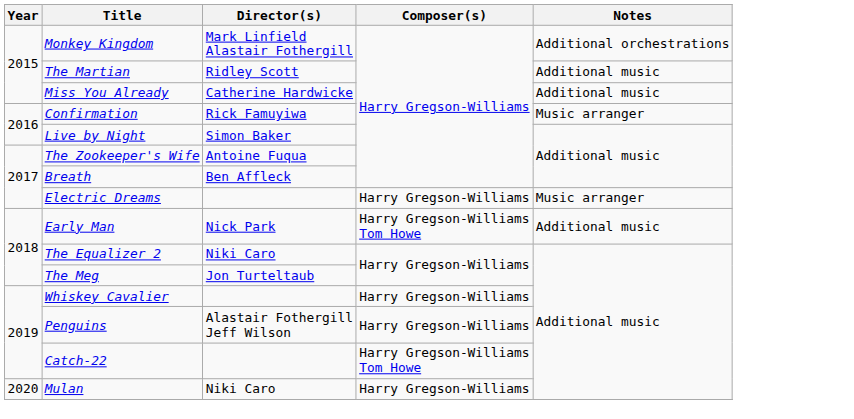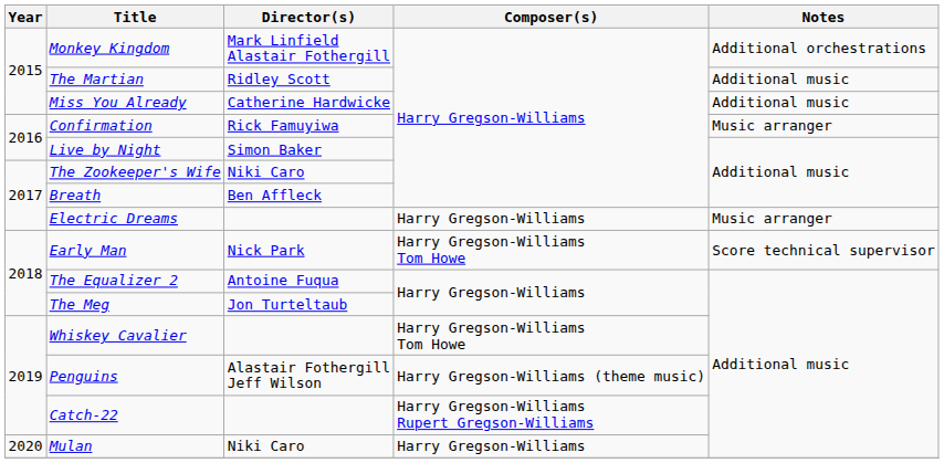The Zookeeper's Wife | Director(s): Antoine Fuqua -> Niki Caro
Early Man | Notes: Additional music -> Score technical supervisor
The Equalizer 2 | Director(s): Niki Caro -> Antoine Fuqua
Whiskey Cavalier | Composer(s): Harry Gregson-Williams -> Harry Gregson-Williams Tom Howe
Penguins | Composer(s): Harry Gregson-Williams -> Harry Gregson-Williams (theme music)
Catch-22 | Composer(s): Harry Gregson-Williams Tom Howe -> Harry Gregson-Williams Rupert Gregson-Williams
